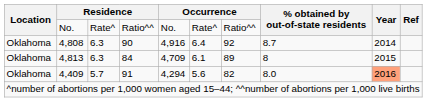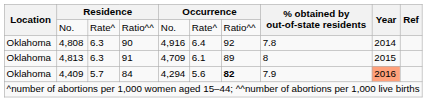4,808 | % obtained by out-of-state residents: 8.7 -> 7.8
4,813 | column 4: 84 -> 91
4,409 | column 4: 91 -> 84
4,409 | column 7: normal -> bold
4,409 | % obtained by out-of-state residents: 8.0 -> 7.9
